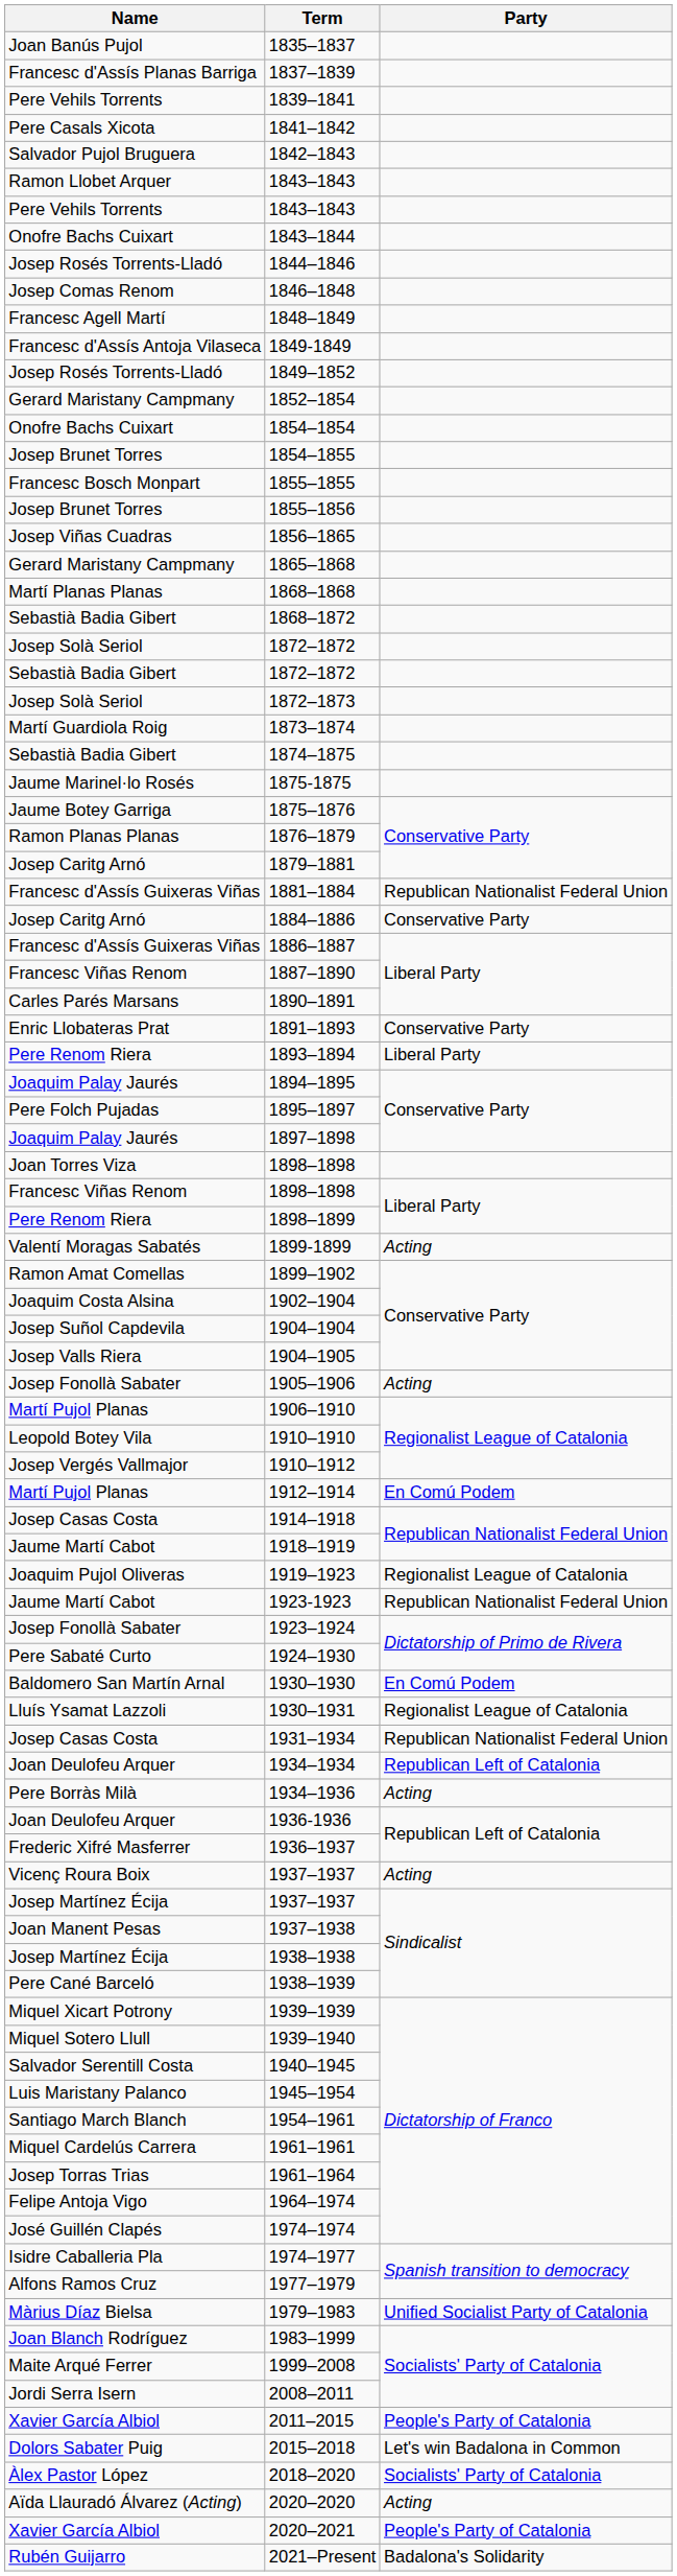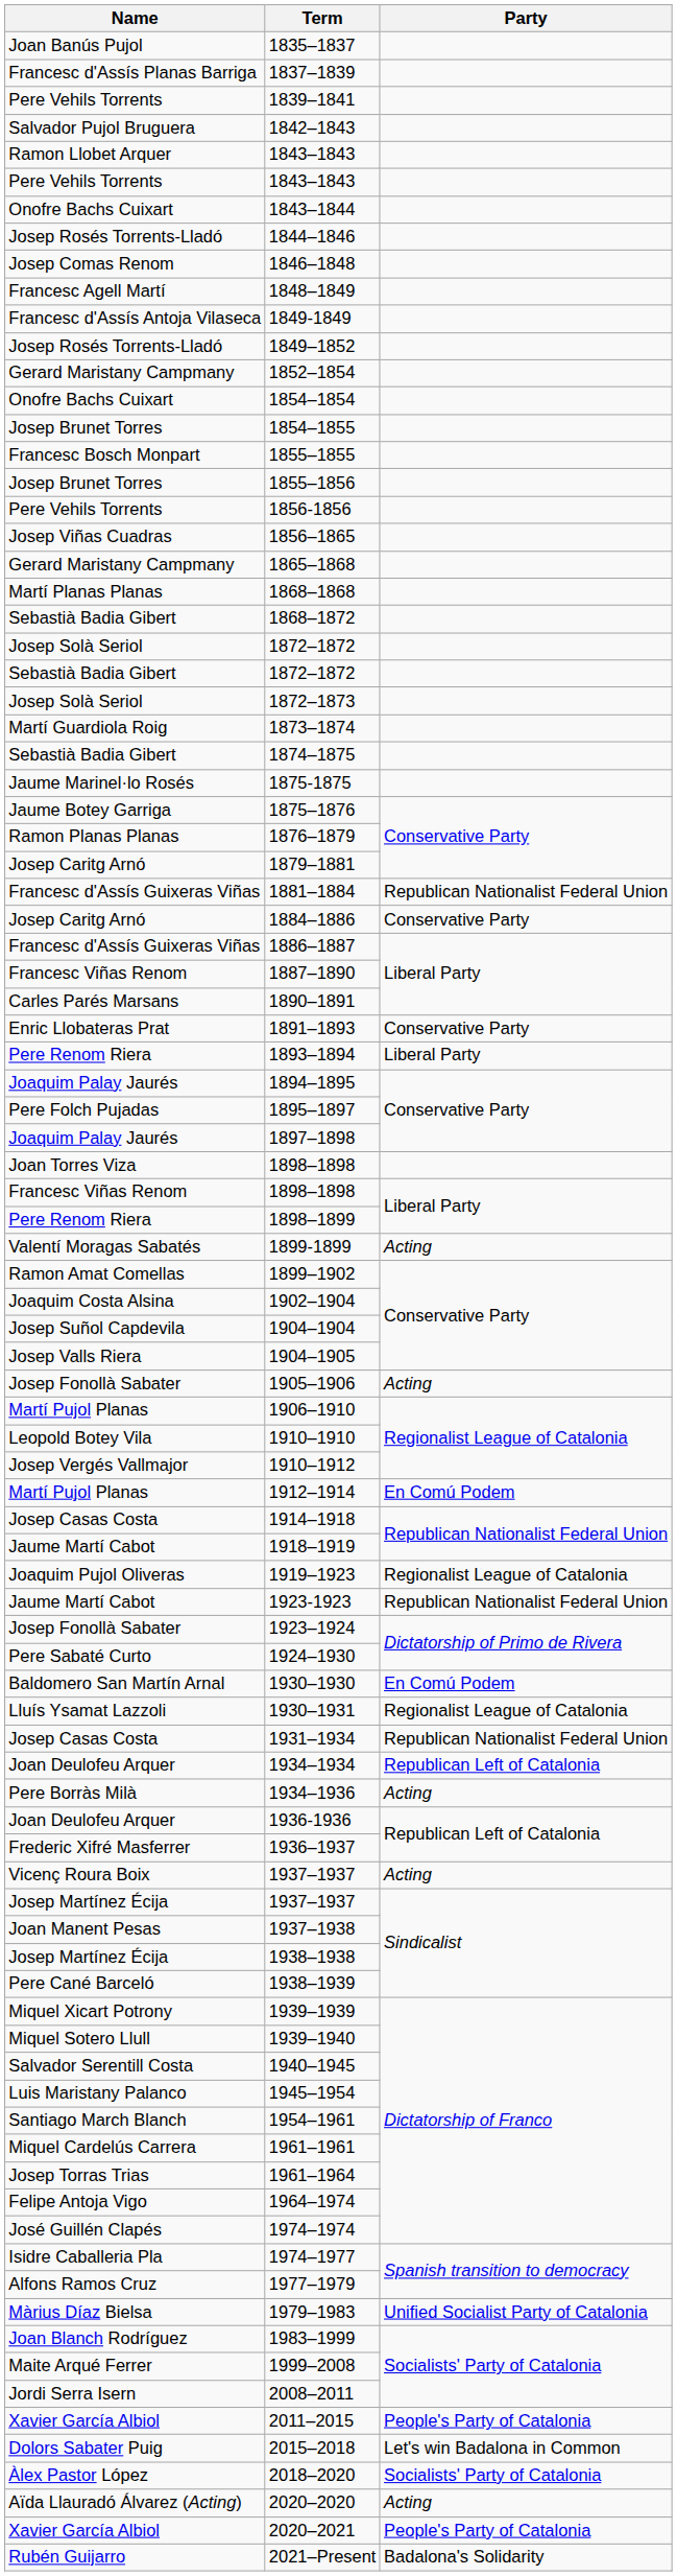- row: Pere Casals Xicota | 1841–1842
+ row: Pere Vehils Torrents | 1856-1856
